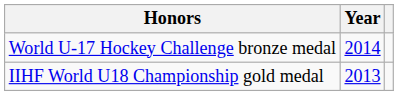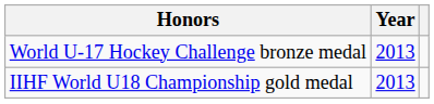World U-17 Hockey Challenge bronze medal | Year: 2014 -> 2013
